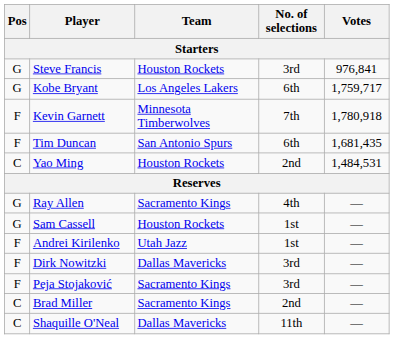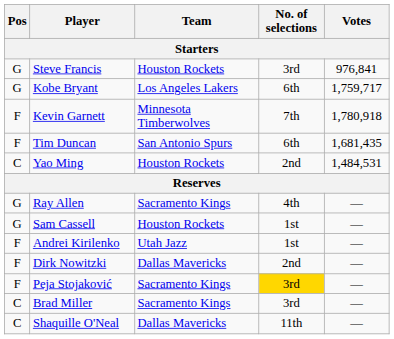Dirk Nowitzki | No. of selections: 3rd -> 2nd
Peja Stojaković | No. of selections: no background -> gold background
Brad Miller | No. of selections: 2nd -> 3rd
